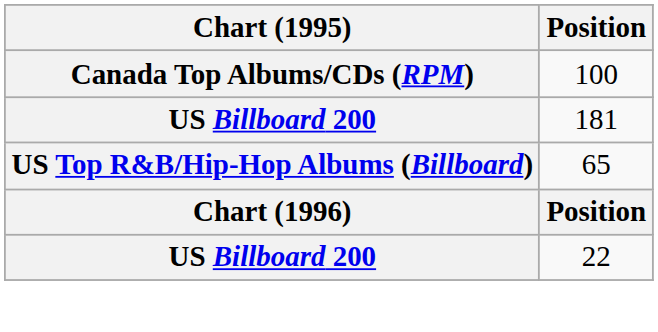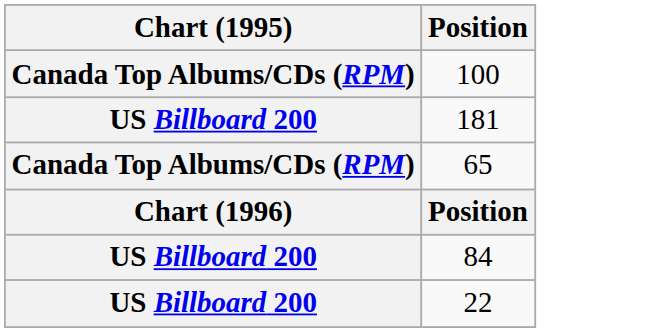65 | Chart (1995): US Top R&B/Hip-Hop Albums (Billboard) -> Canada Top Albums/CDs (RPM)
+ row: US Billboard 200 | 84
